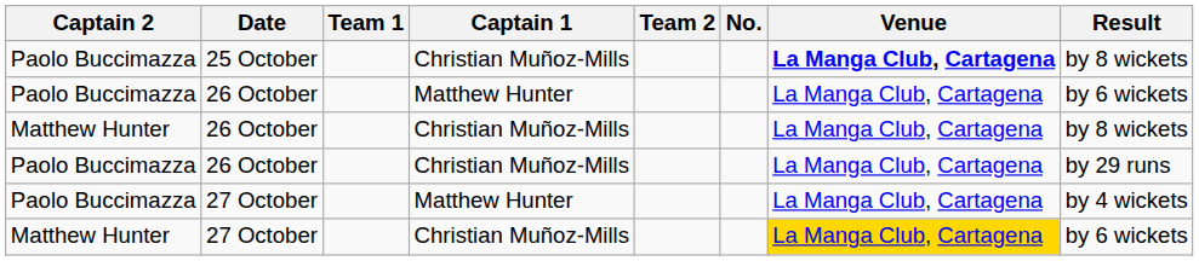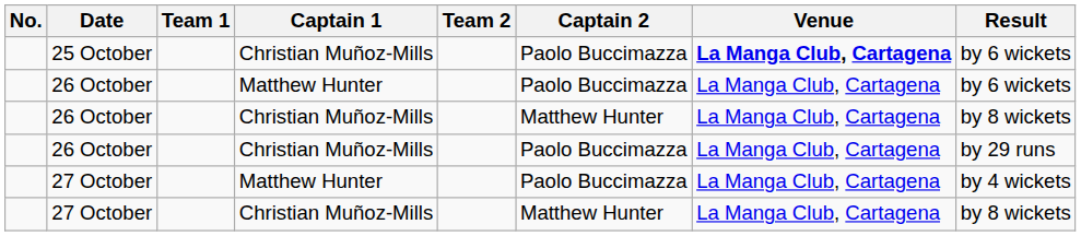columns swapped: No. <-> Captain 2
25 October | Result: by 8 wickets -> by 6 wickets
27 October / Christian Muñoz-Mills | Venue: gold background -> no background
27 October / Christian Muñoz-Mills | Result: by 6 wickets -> by 8 wickets
